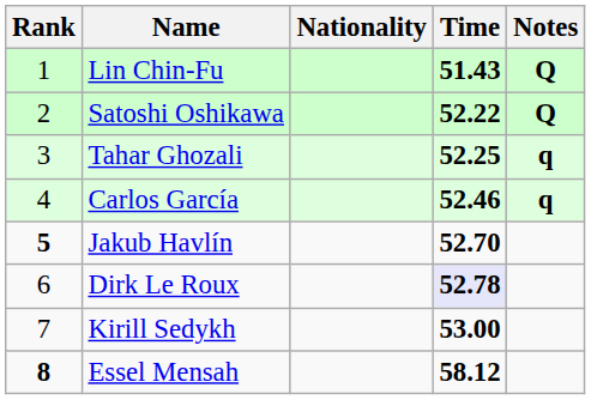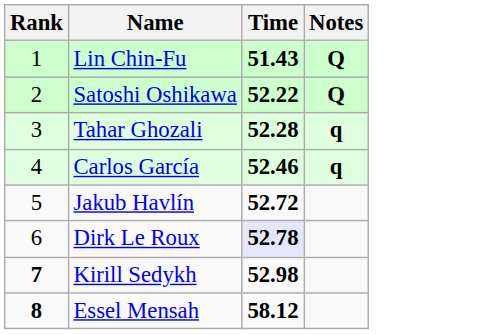- column: Nationality
Tahar Ghozali | Time: 52.25 -> 52.28
Jakub Havlín | Rank: bold -> normal
Jakub Havlín | Time: 52.70 -> 52.72
Kirill Sedykh | Rank: normal -> bold
Kirill Sedykh | Time: 53.00 -> 52.98
